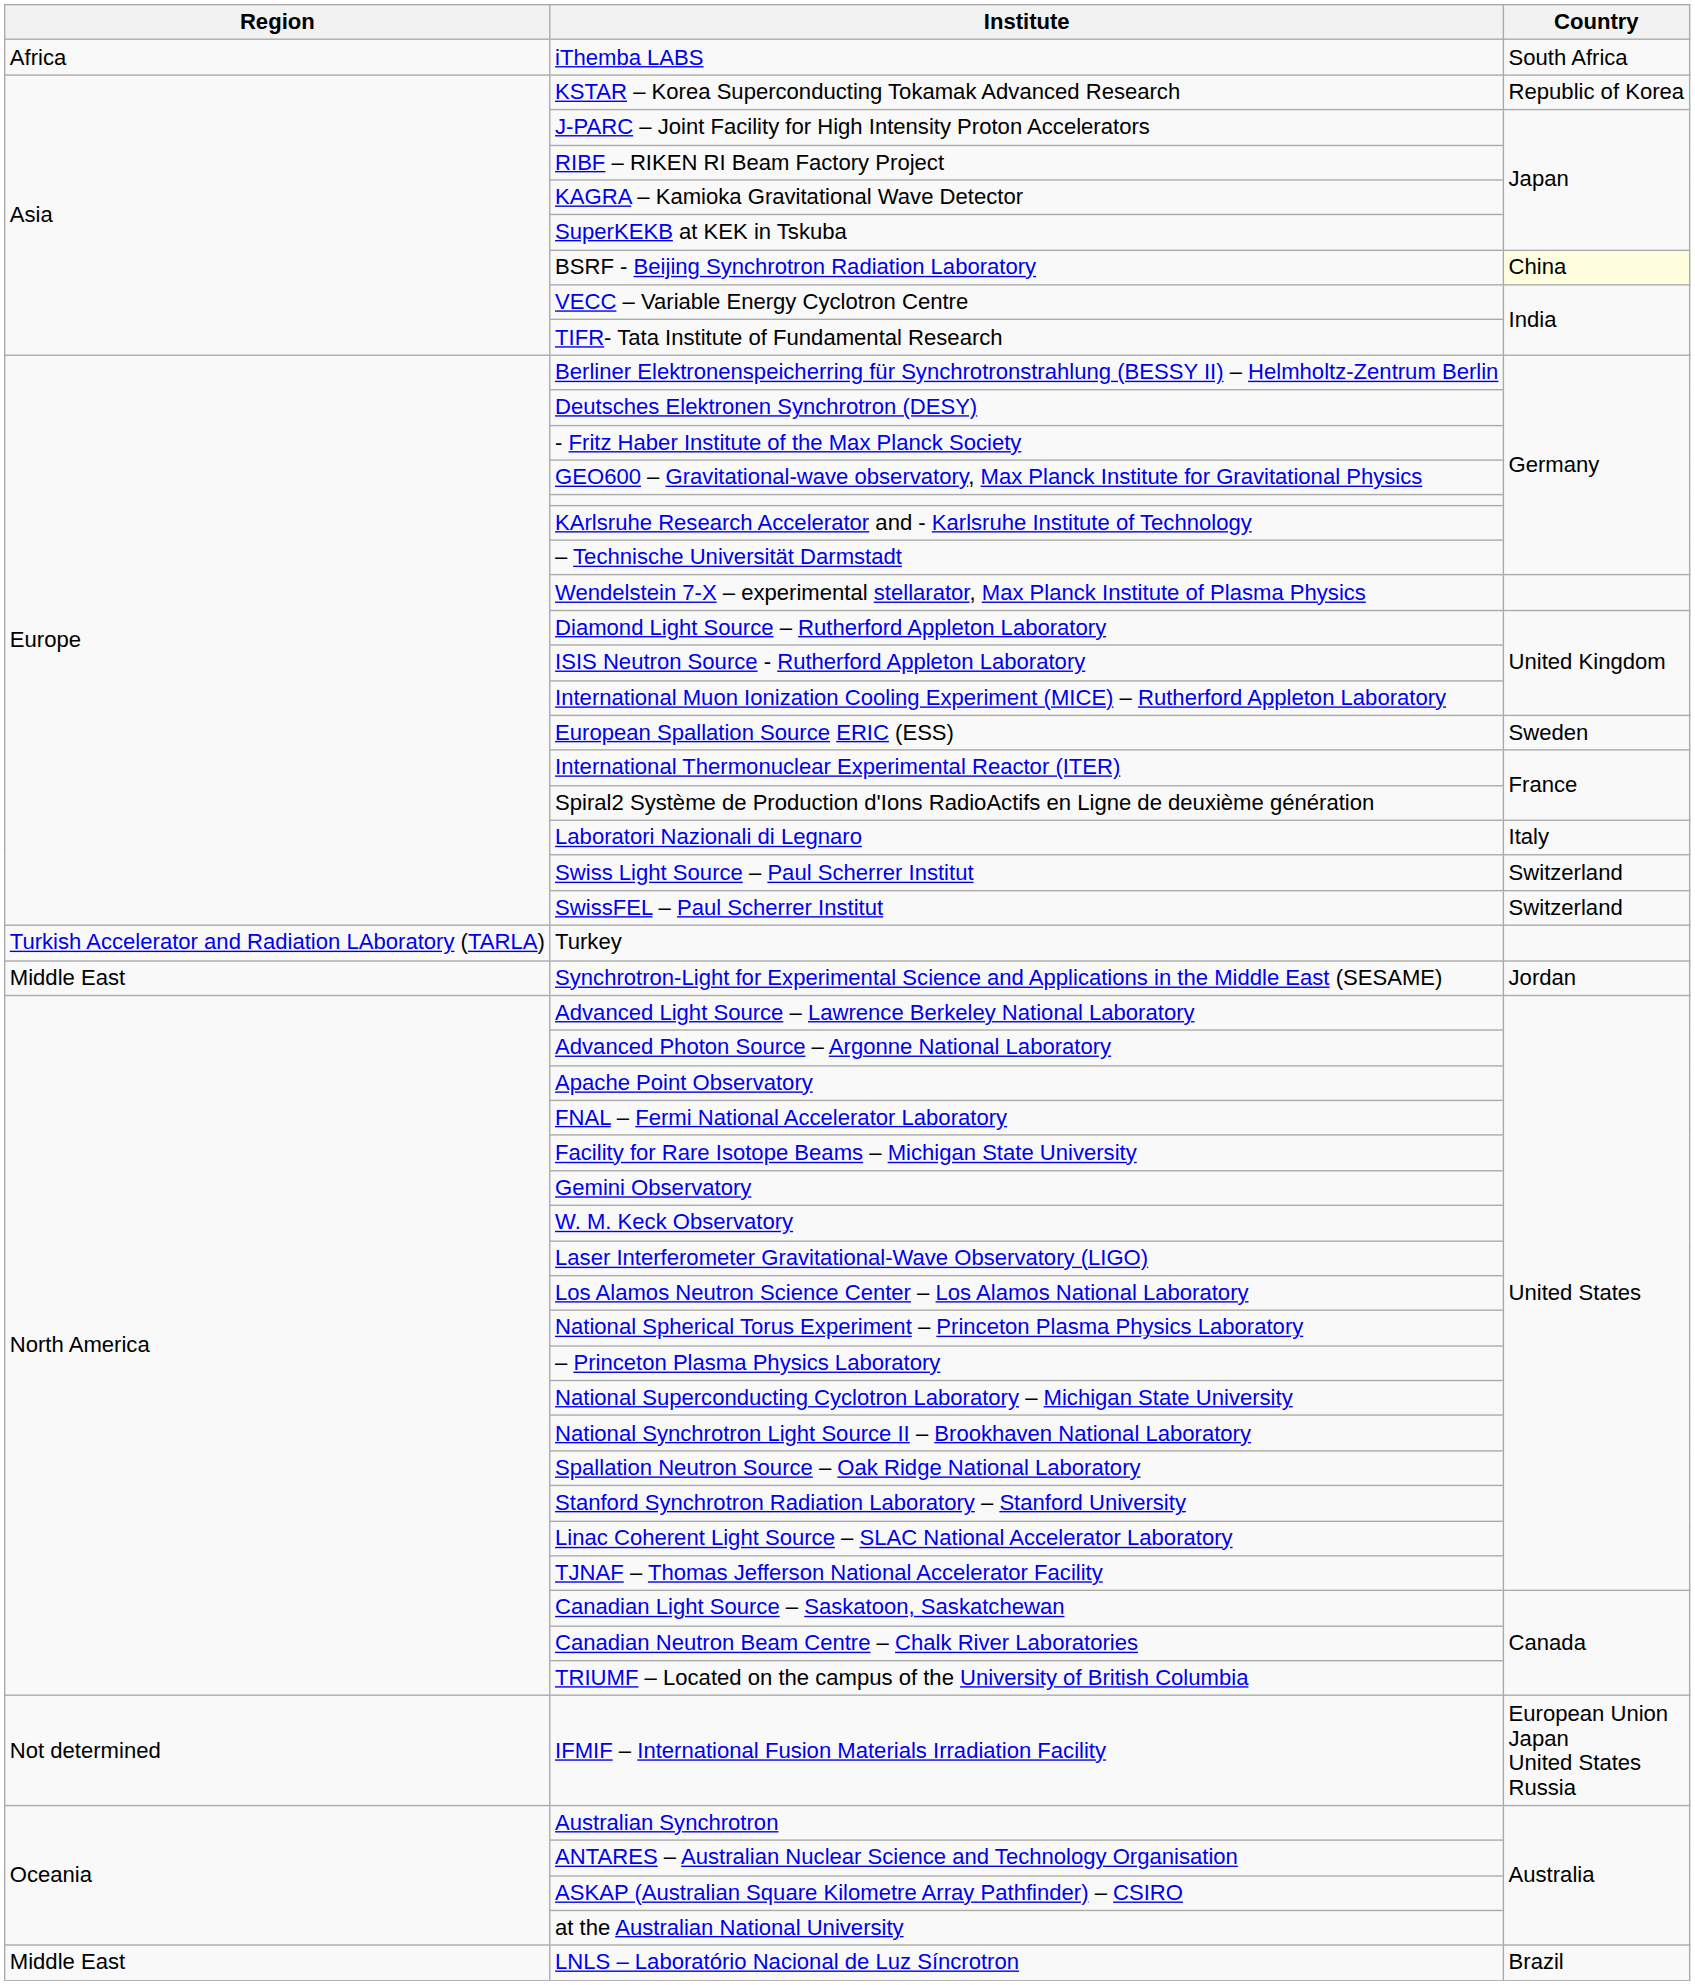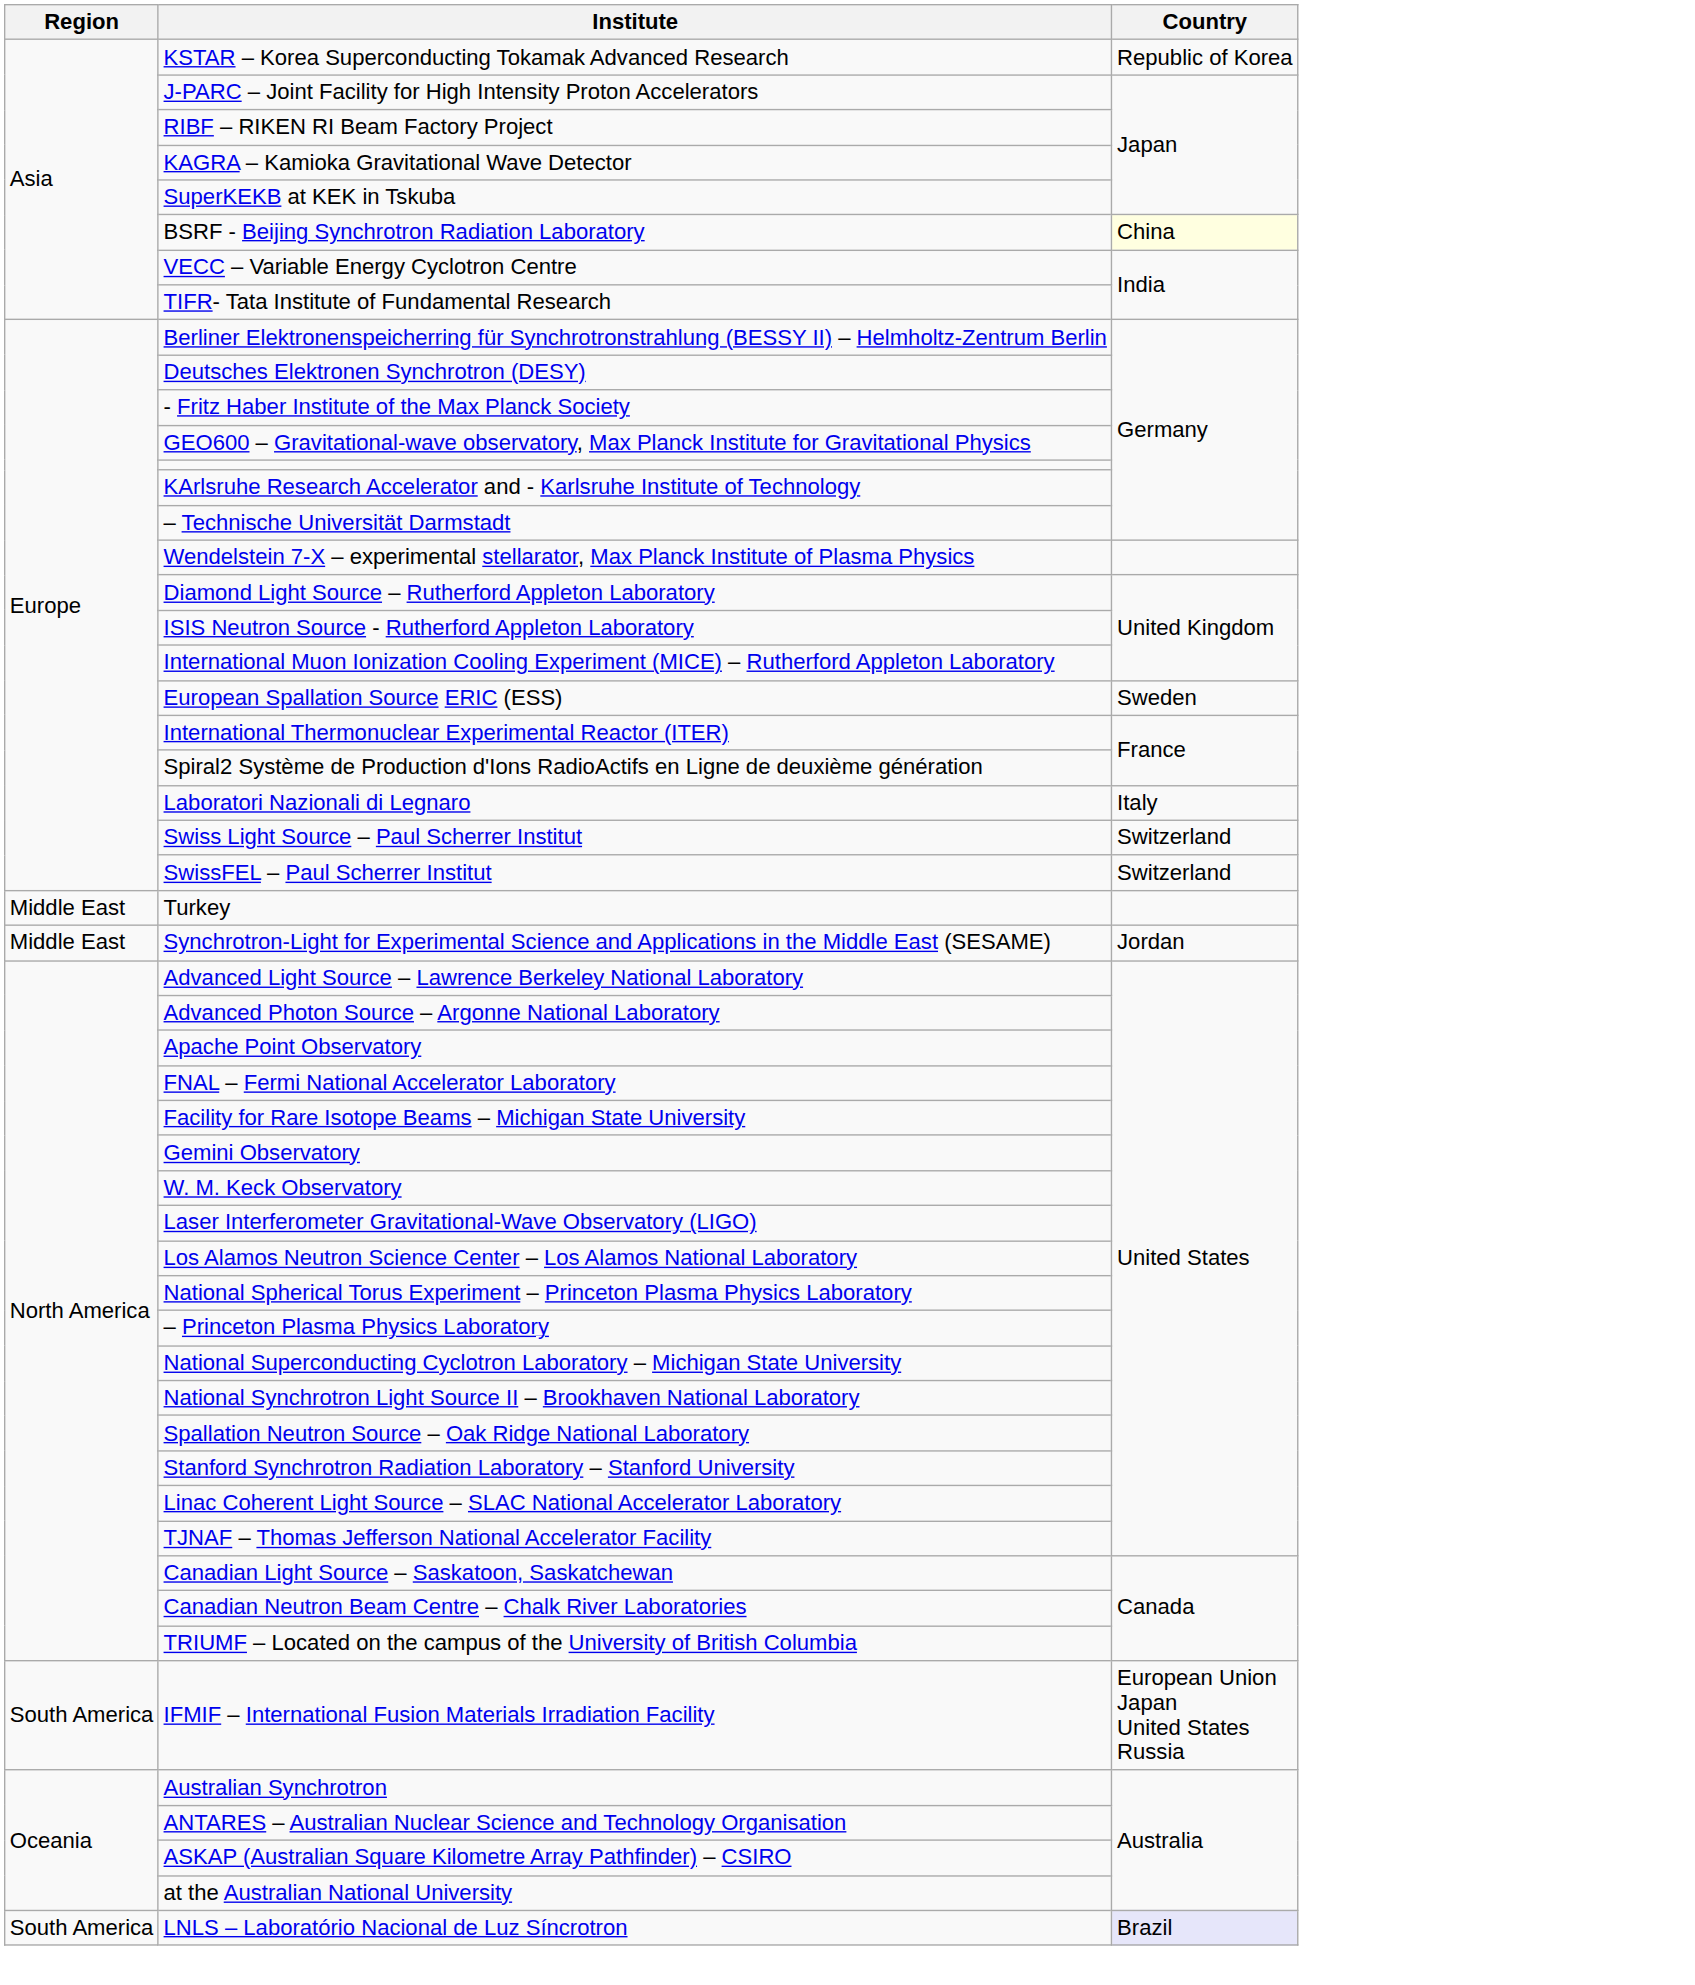- row: Africa | iThemba LABS | South Africa
Turkey | Region: Turkish Accelerator and Radiation LAboratory (TARLA) -> Middle East
IFMIF – International Fusion Materials Irradiation Facility | Region: Not determined -> South America
LNLS – Laboratório Nacional de Luz Síncrotron | Region: Middle East -> South America
LNLS – Laboratório Nacional de Luz Síncrotron | Country: no background -> lavender background
